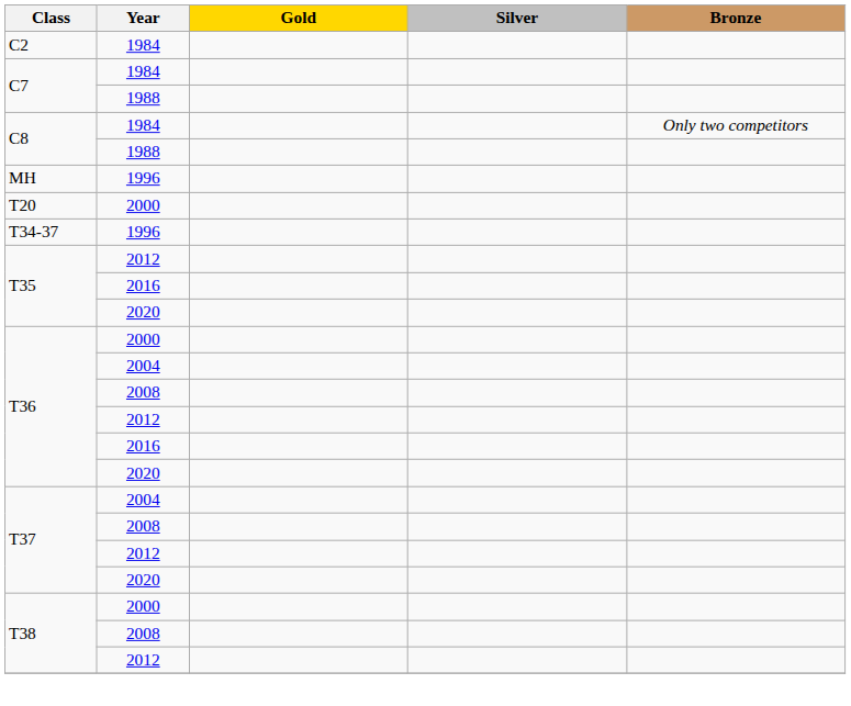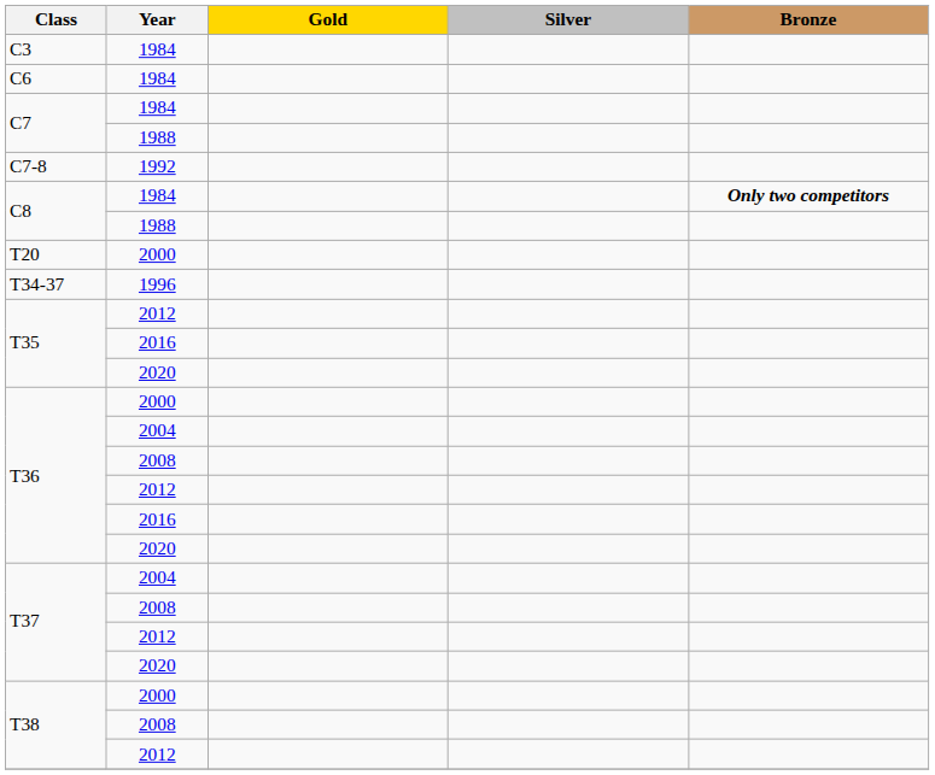- row: C2 | 1984
+ row: C3 | 1984
+ row: C6 | 1984
+ row: C7-8 | 1992
C8 / 1984 | Bronze: normal -> bold
- row: MH | 1996
